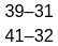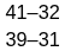rows swapped: 41–32 <-> 39–31
